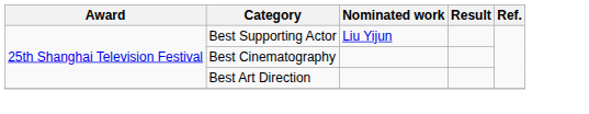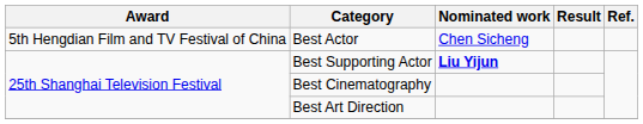+ row: 5th Hengdian Film and TV Festival of China | Best Actor | Chen Sicheng
Best Supporting Actor | Nominated work: normal -> bold
